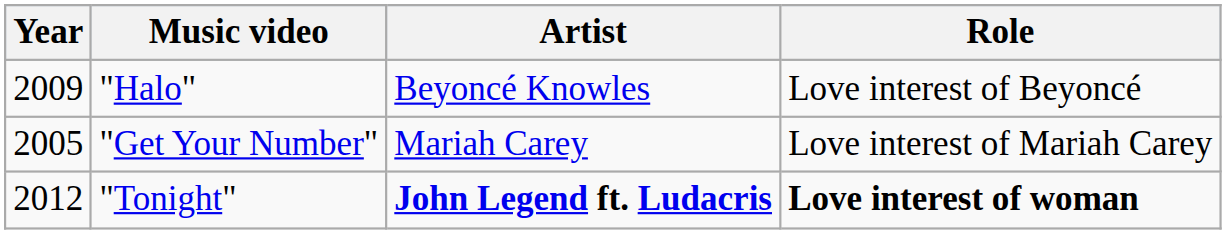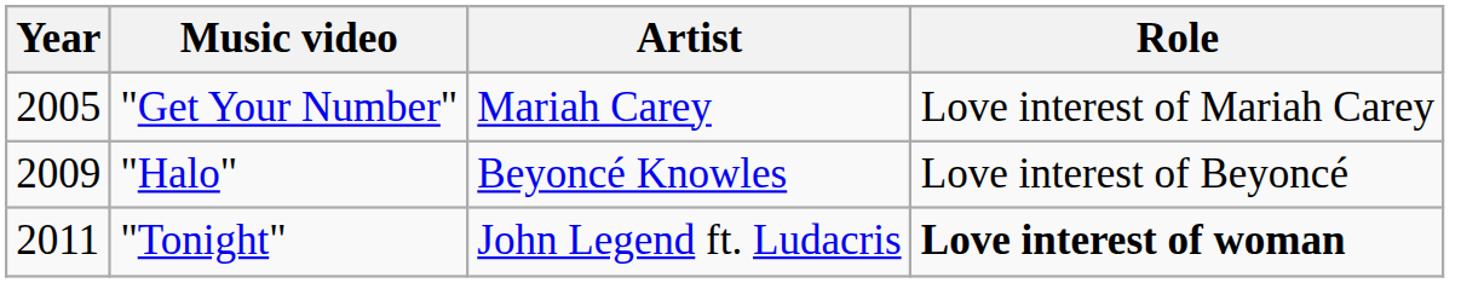rows swapped: "Get Your Number" <-> "Halo"
"Tonight" | Year: 2012 -> 2011
"Tonight" | Artist: bold -> normal
